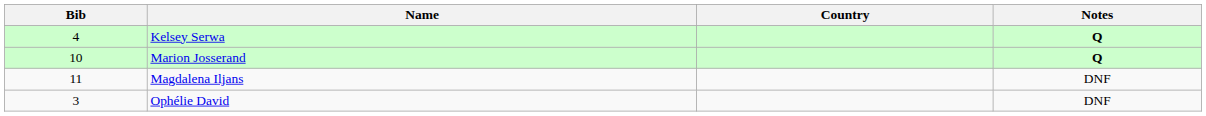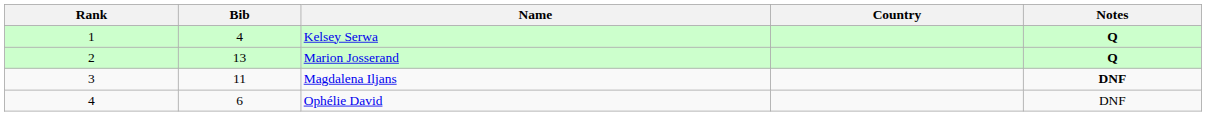+ column: Rank | 1 | 2 | 3 | 4
Marion Josserand | Bib: 10 -> 13
Magdalena Iljans | Notes: normal -> bold
Ophélie David | Bib: 3 -> 6
